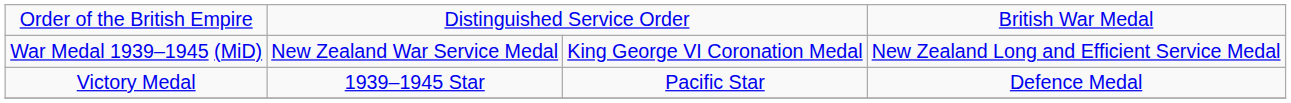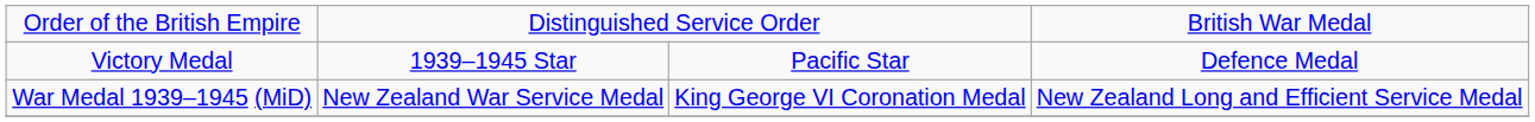rows swapped: Victory Medal <-> War Medal 1939–1945 (MiD)
